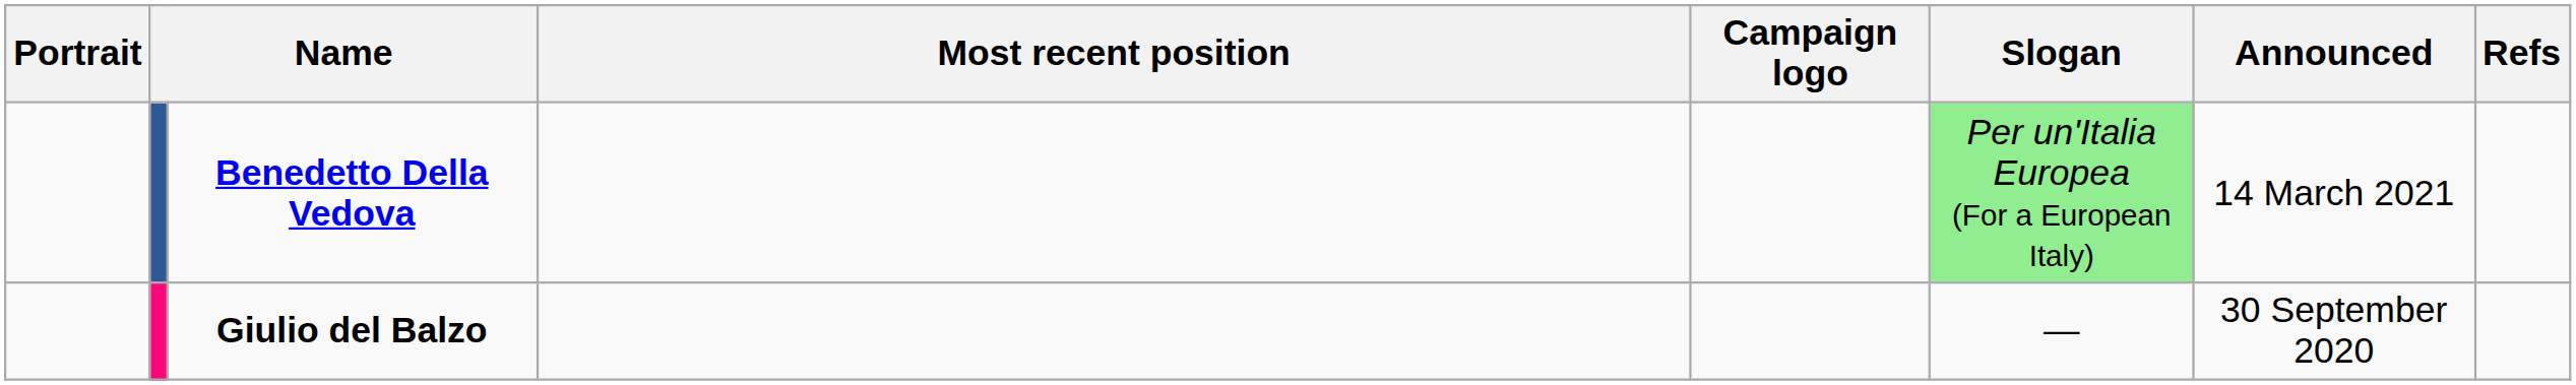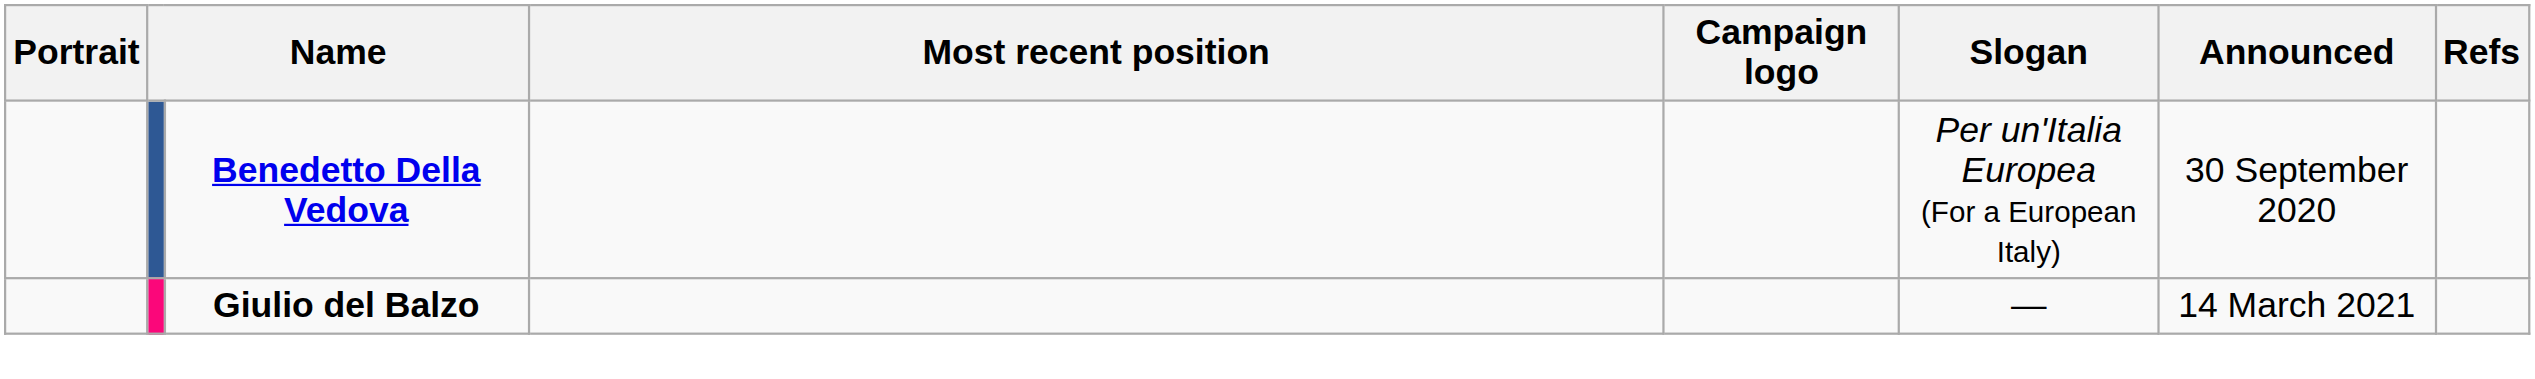Benedetto Della Vedova | Slogan: lightgreen background -> no background
Benedetto Della Vedova | Announced: 14 March 2021 -> 30 September 2020
Giulio del Balzo | Announced: 30 September 2020 -> 14 March 2021
